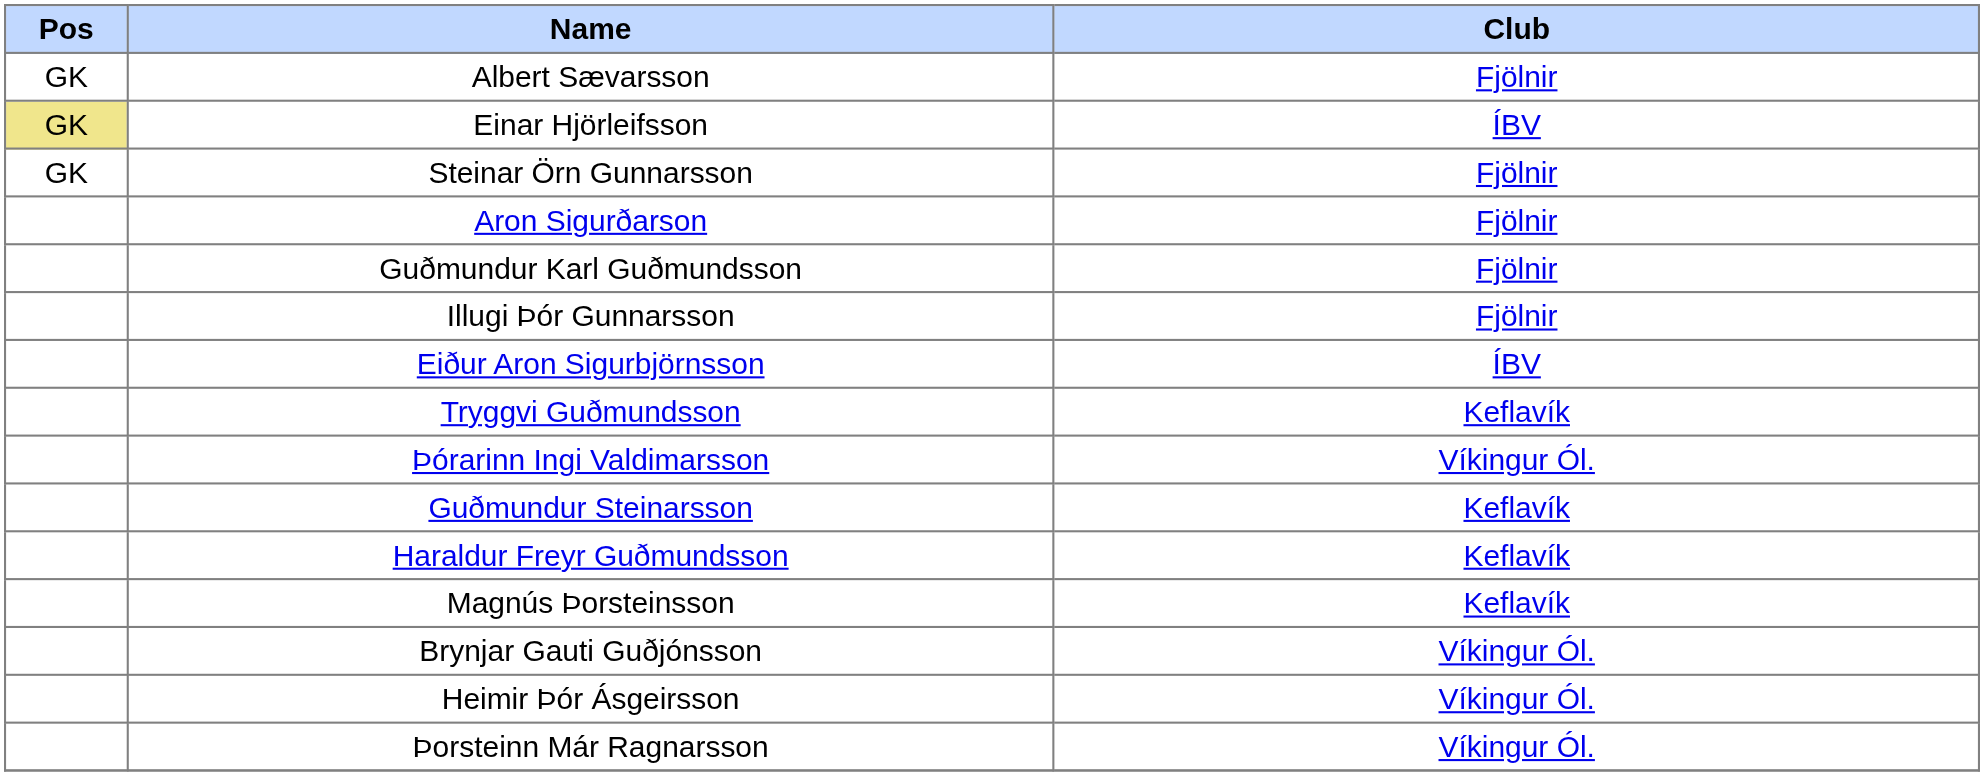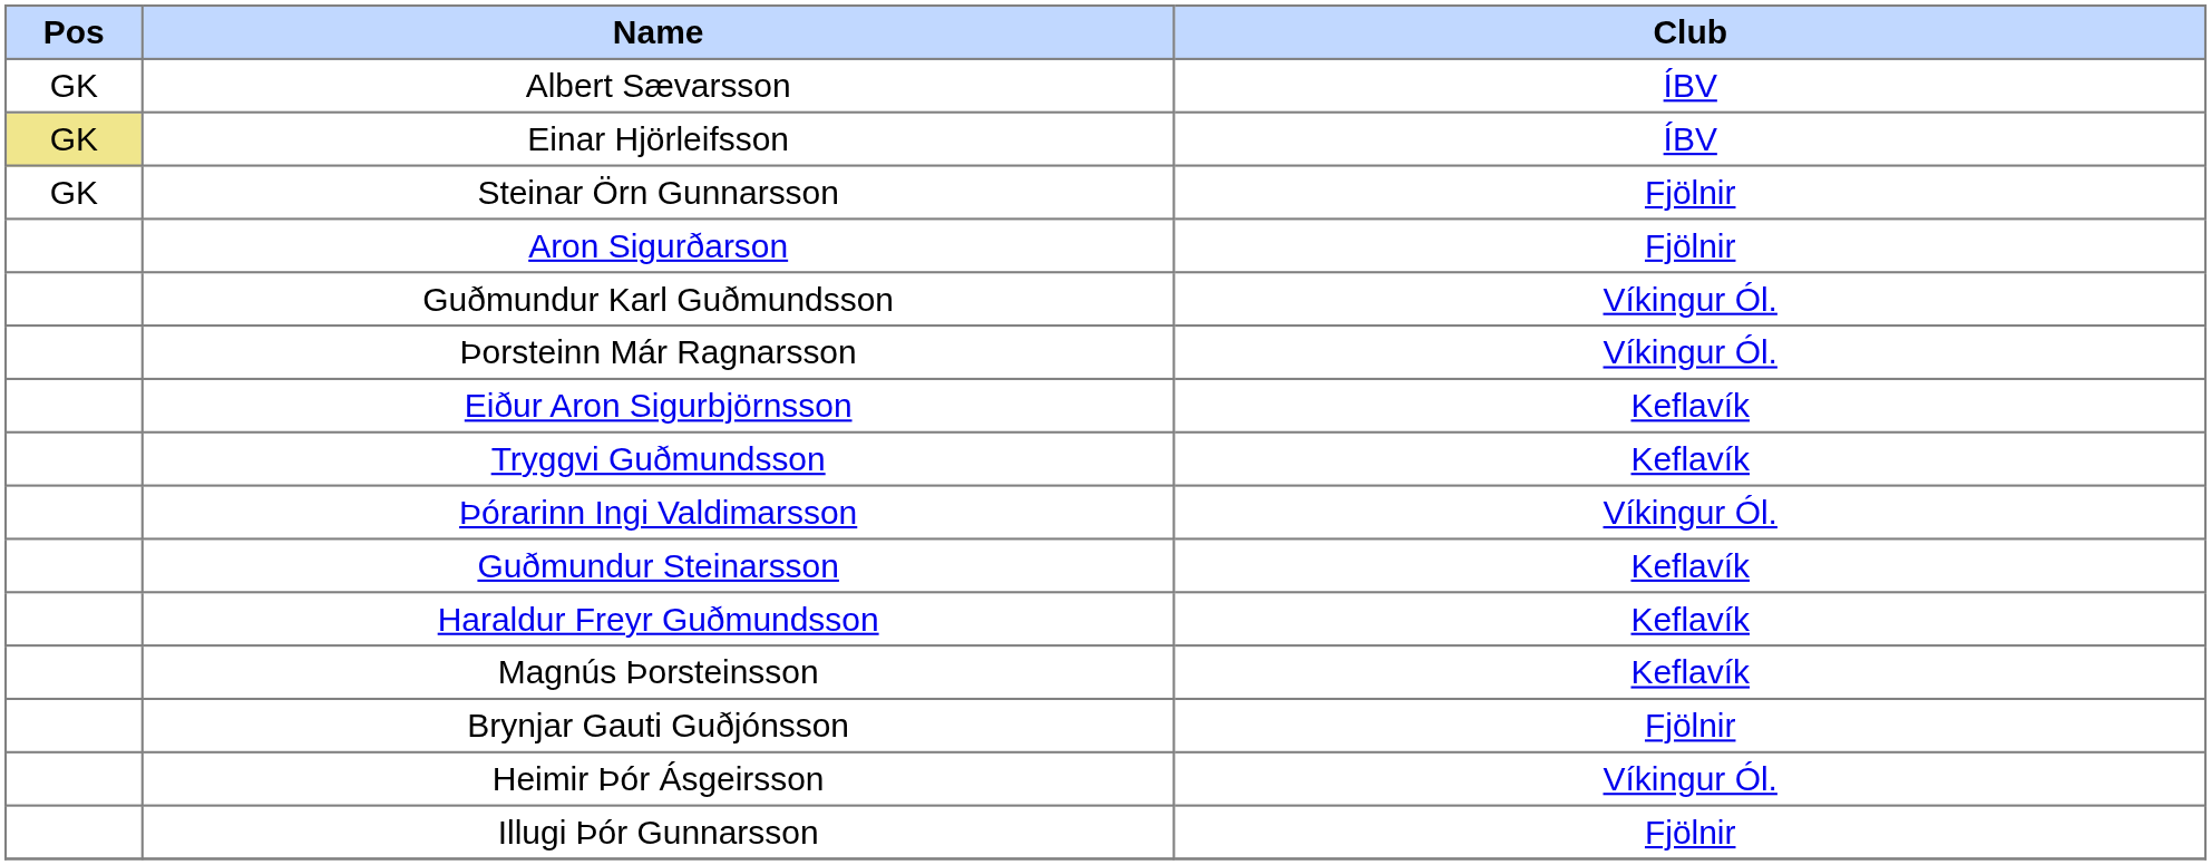Albert Sævarsson | Club: Fjölnir -> ÍBV
Guðmundur Karl Guðmundsson | Club: Fjölnir -> Víkingur Ól.
rows swapped: Illugi Þór Gunnarsson <-> Þorsteinn Már Ragnarsson
Eiður Aron Sigurbjörnsson | Club: ÍBV -> Keflavík
Brynjar Gauti Guðjónsson | Club: Víkingur Ól. -> Fjölnir
